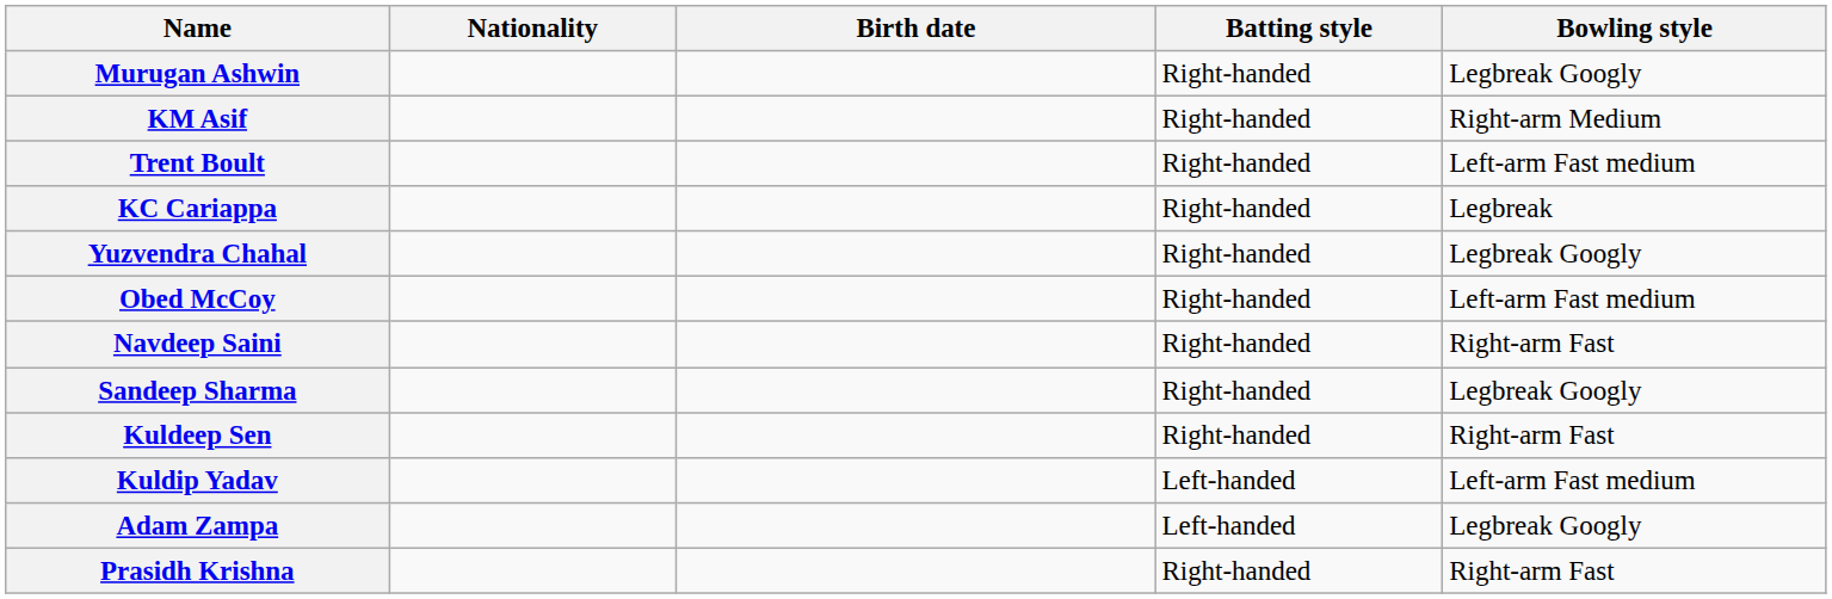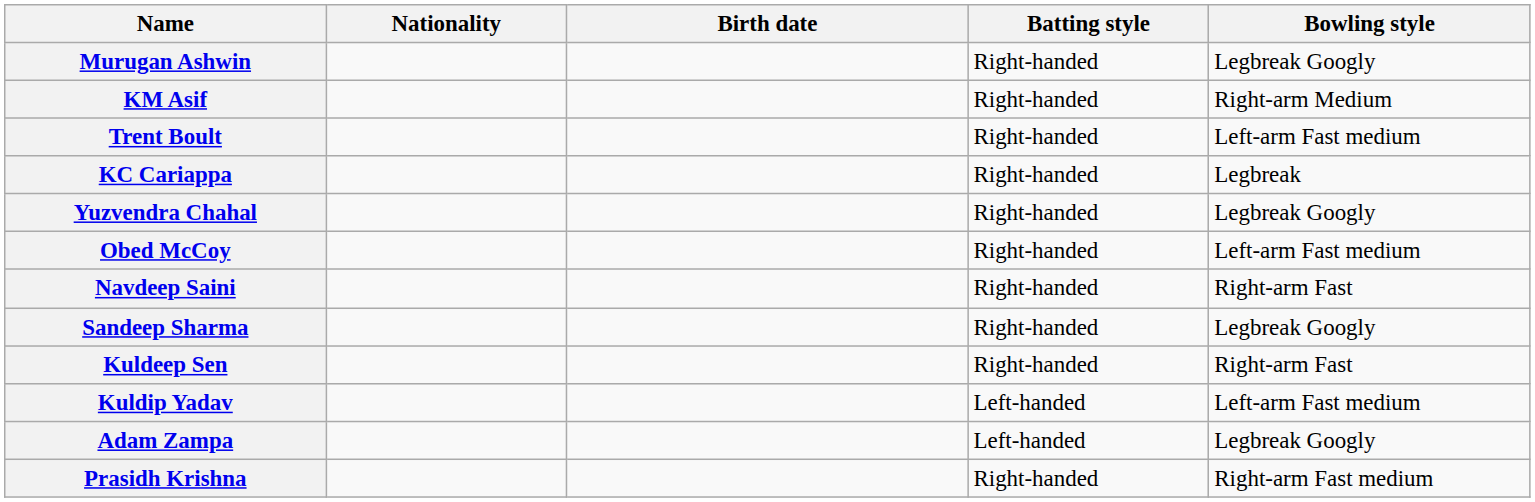Prasidh Krishna | Bowling style: Right-arm Fast -> Right-arm Fast medium
